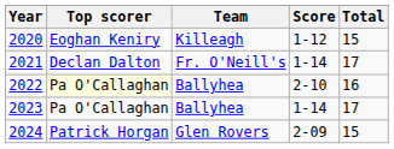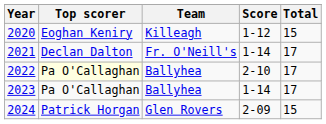2022 | Total: 16 -> 17
